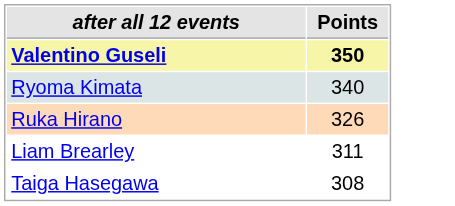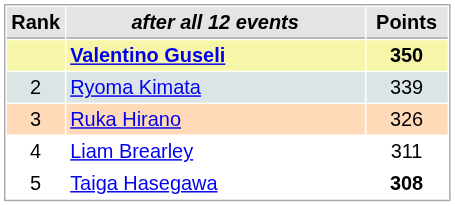+ column: Rank | 2 | 3 | 4 | 5
Ryoma Kimata | Points: 340 -> 339
Taiga Hasegawa | Points: normal -> bold
